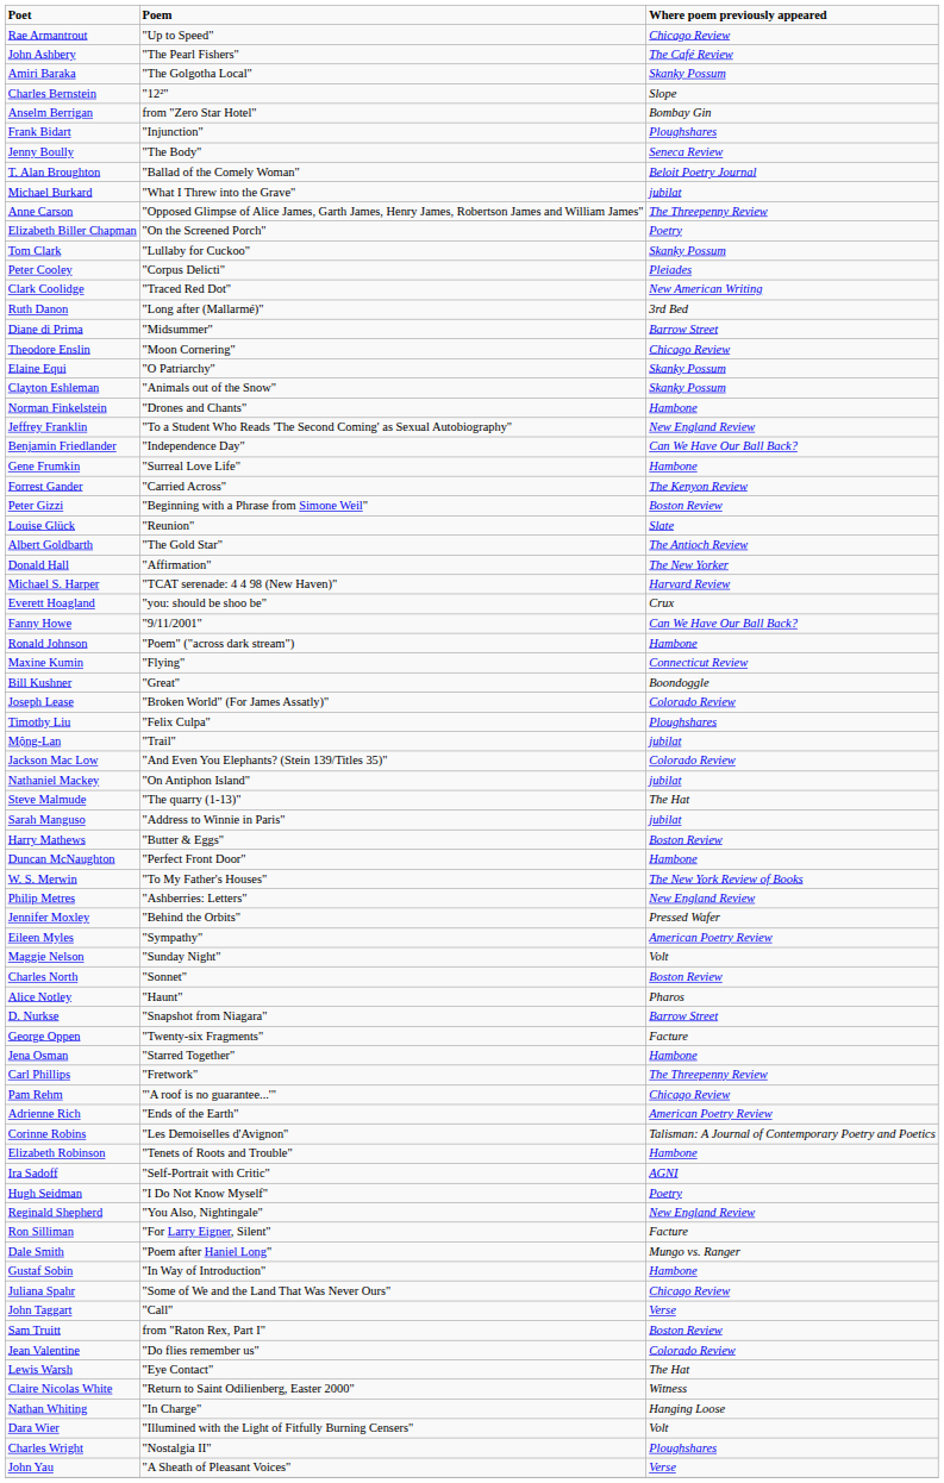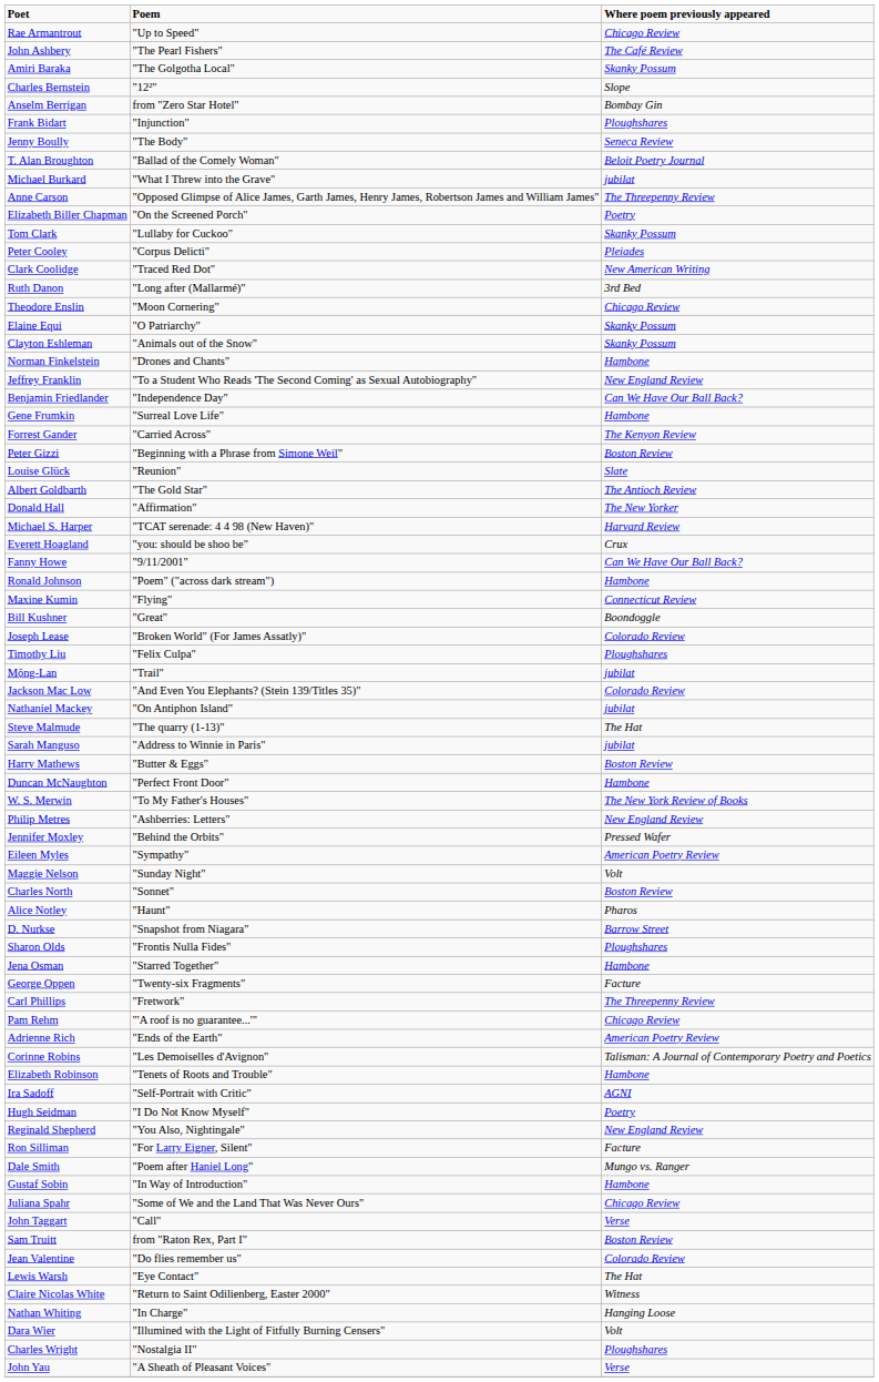- row: Diane di Prima | "Midsummer" | Barrow Street
+ row: Sharon Olds | "Frontis Nulla Fides" | Ploughshares
rows swapped: George Oppen <-> Jena Osman
